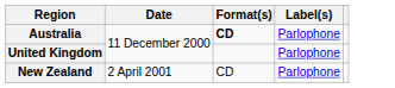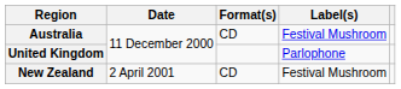Australia | Format(s): bold -> normal
Australia | Label(s): Parlophone -> Festival Mushroom
New Zealand | Label(s): Parlophone -> Festival Mushroom
